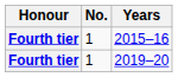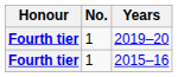rows swapped: 2015–16 <-> 2019–20
